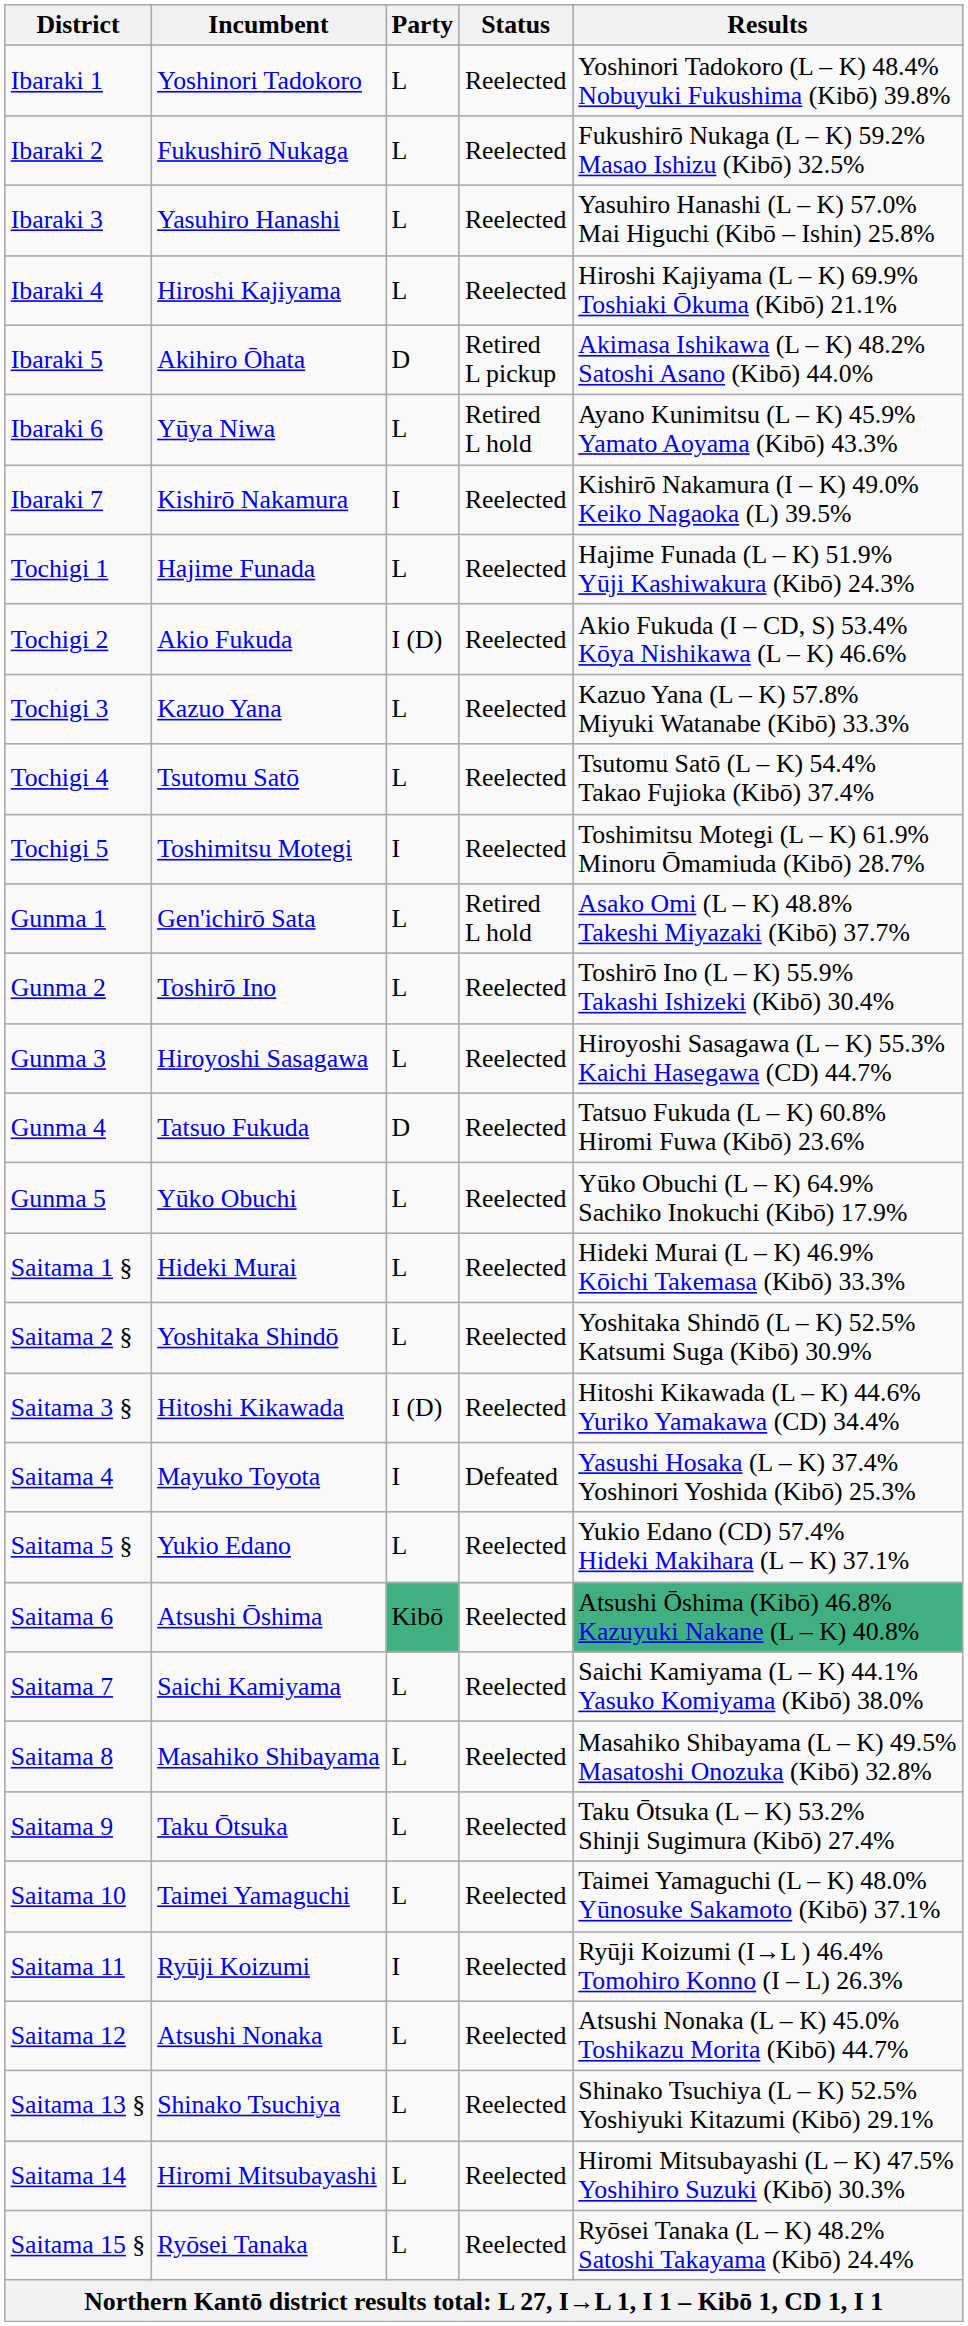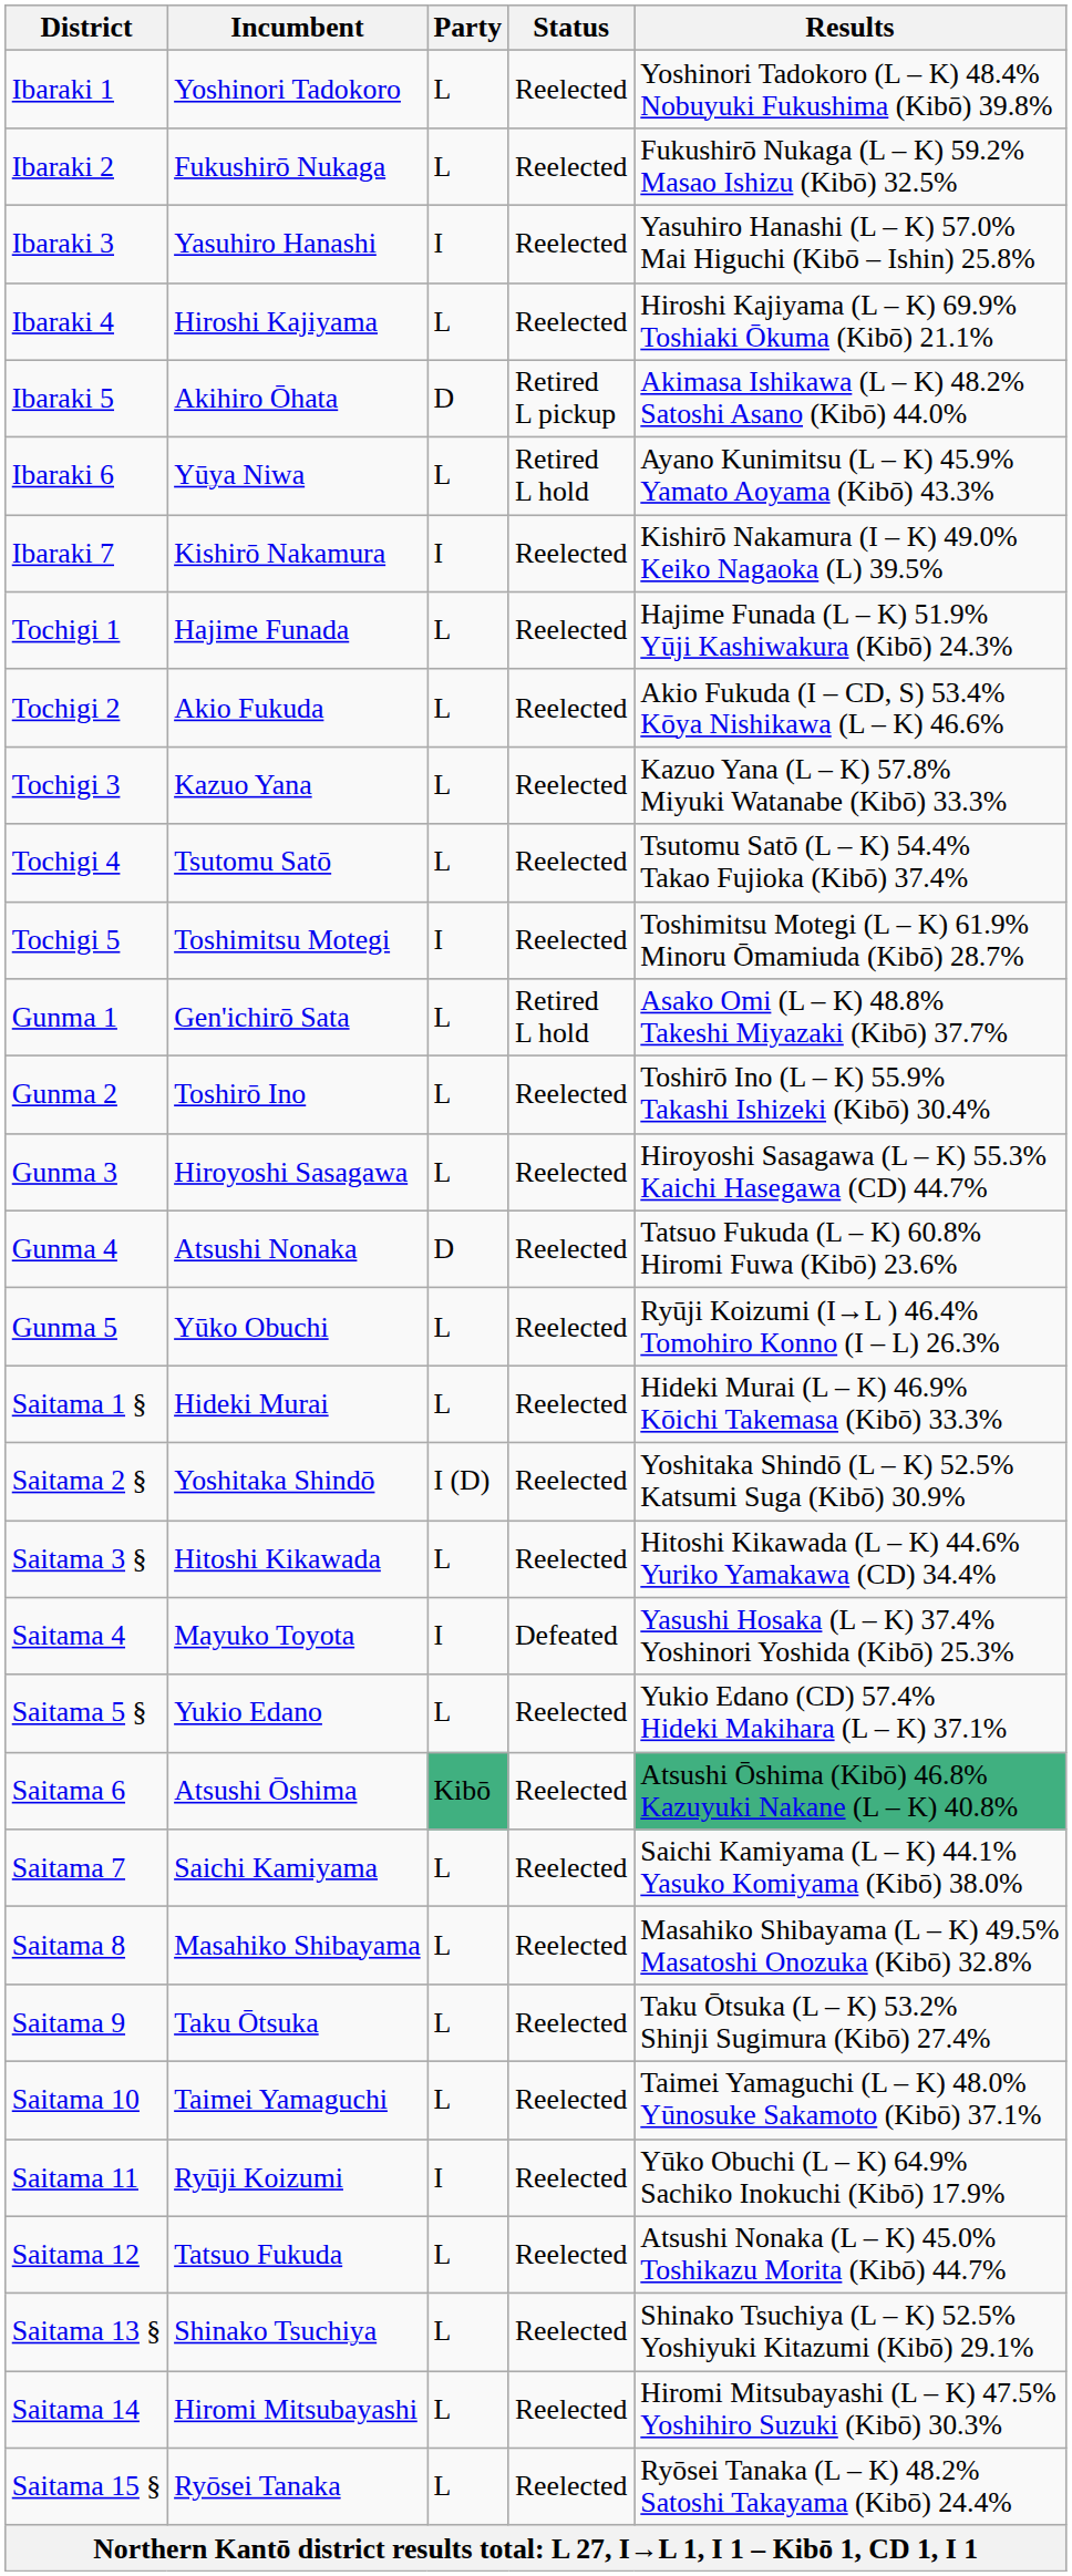Ibaraki 3 | Party: L -> I
Tochigi 2 | Party: I (D) -> L
Gunma 4 | Incumbent: Tatsuo Fukuda -> Atsushi Nonaka
Gunma 5 | Results: Yūko Obuchi (L – K) 64.9% Sachiko Inokuchi (Kibō) 17.9% -> Ryūji Koizumi (I→L ) 46.4% Tomohiro Konno (I – L) 26.3%
Saitama 2 § | Party: L -> I (D)
Saitama 3 § | Party: I (D) -> L
Saitama 11 | Results: Ryūji Koizumi (I→L ) 46.4% Tomohiro Konno (I – L) 26.3% -> Yūko Obuchi (L – K) 64.9% Sachiko Inokuchi (Kibō) 17.9%
Saitama 12 | Incumbent: Atsushi Nonaka -> Tatsuo Fukuda
